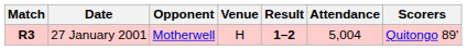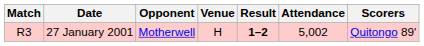27 January 2001 | Match: bold -> normal
27 January 2001 | Attendance: 5,004 -> 5,002
